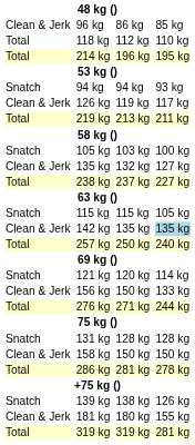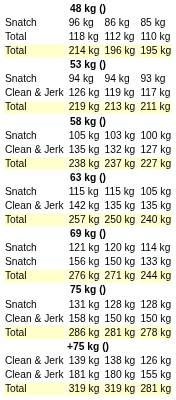96 kg | column 1: Clean & Jerk -> Snatch
142 kg | column 7: lightblue background -> no background
156 kg | column 1: Clean & Jerk -> Snatch
139 kg | column 1: Snatch -> Clean & Jerk
